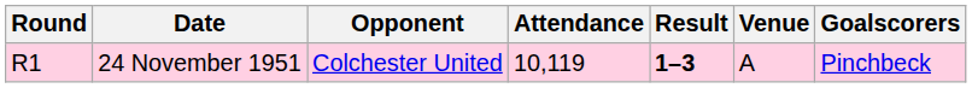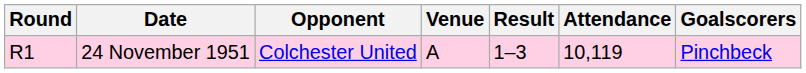columns swapped: Venue <-> Attendance
24 November 1951 | Result: bold -> normal
